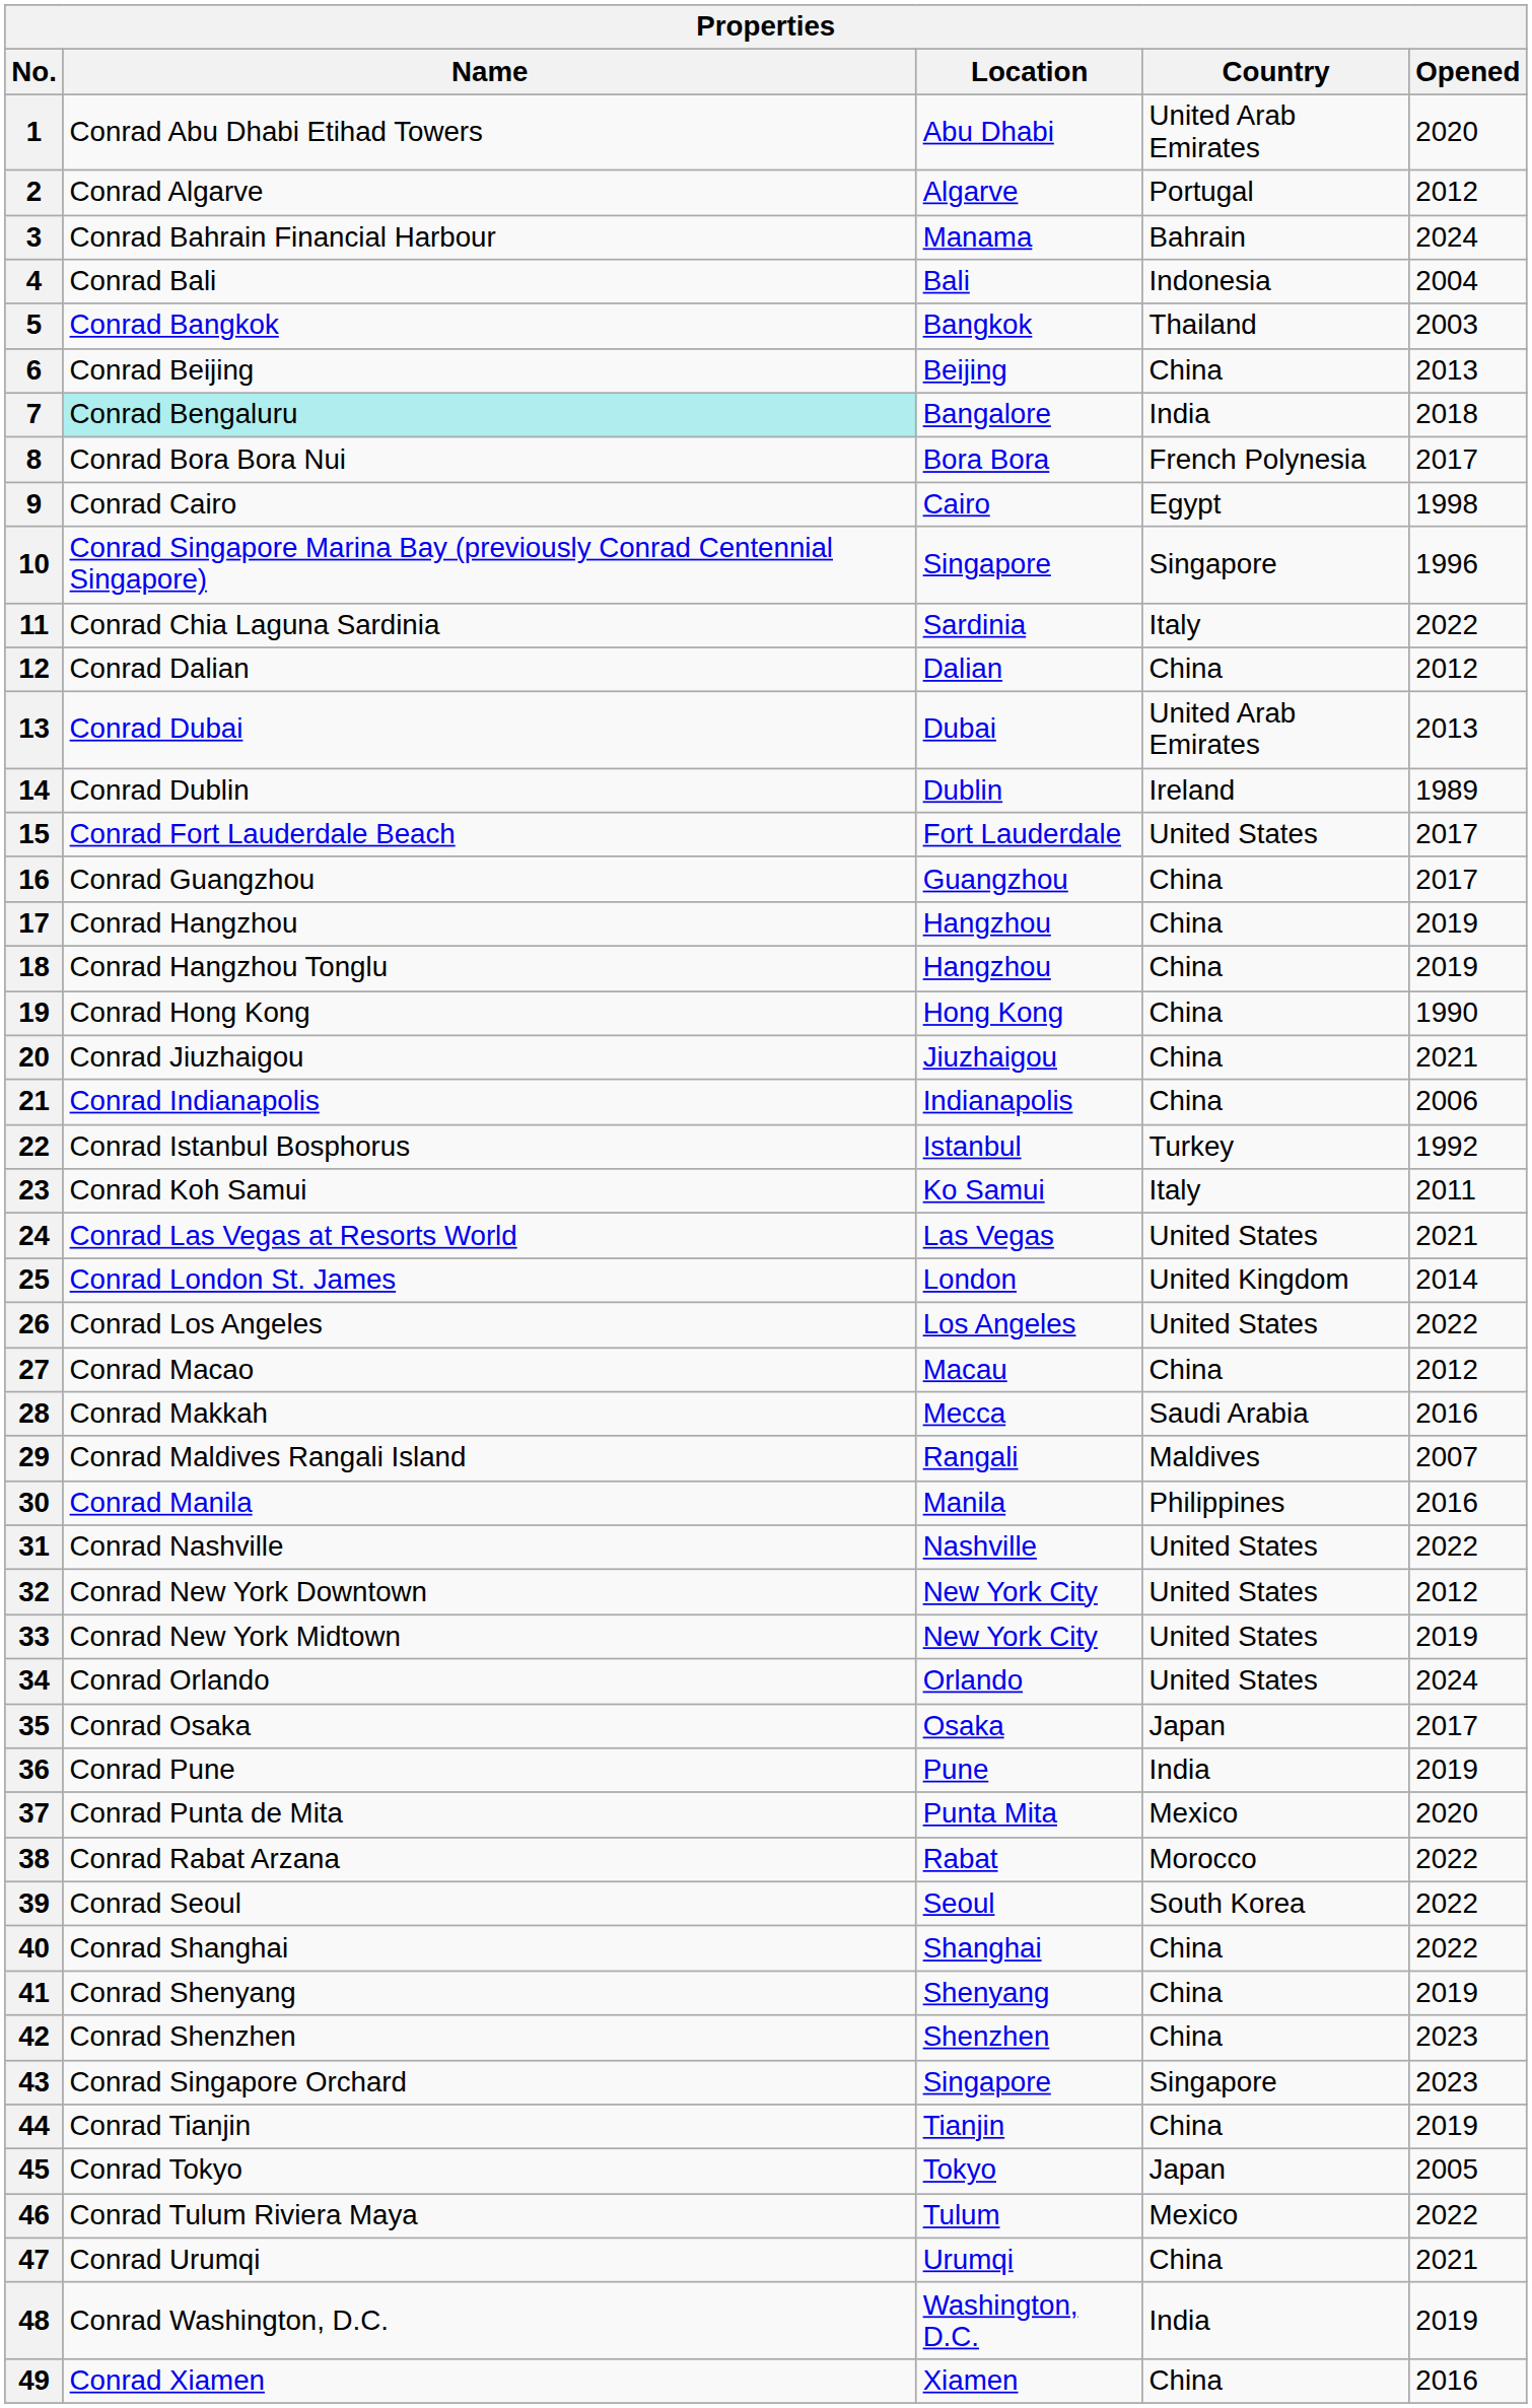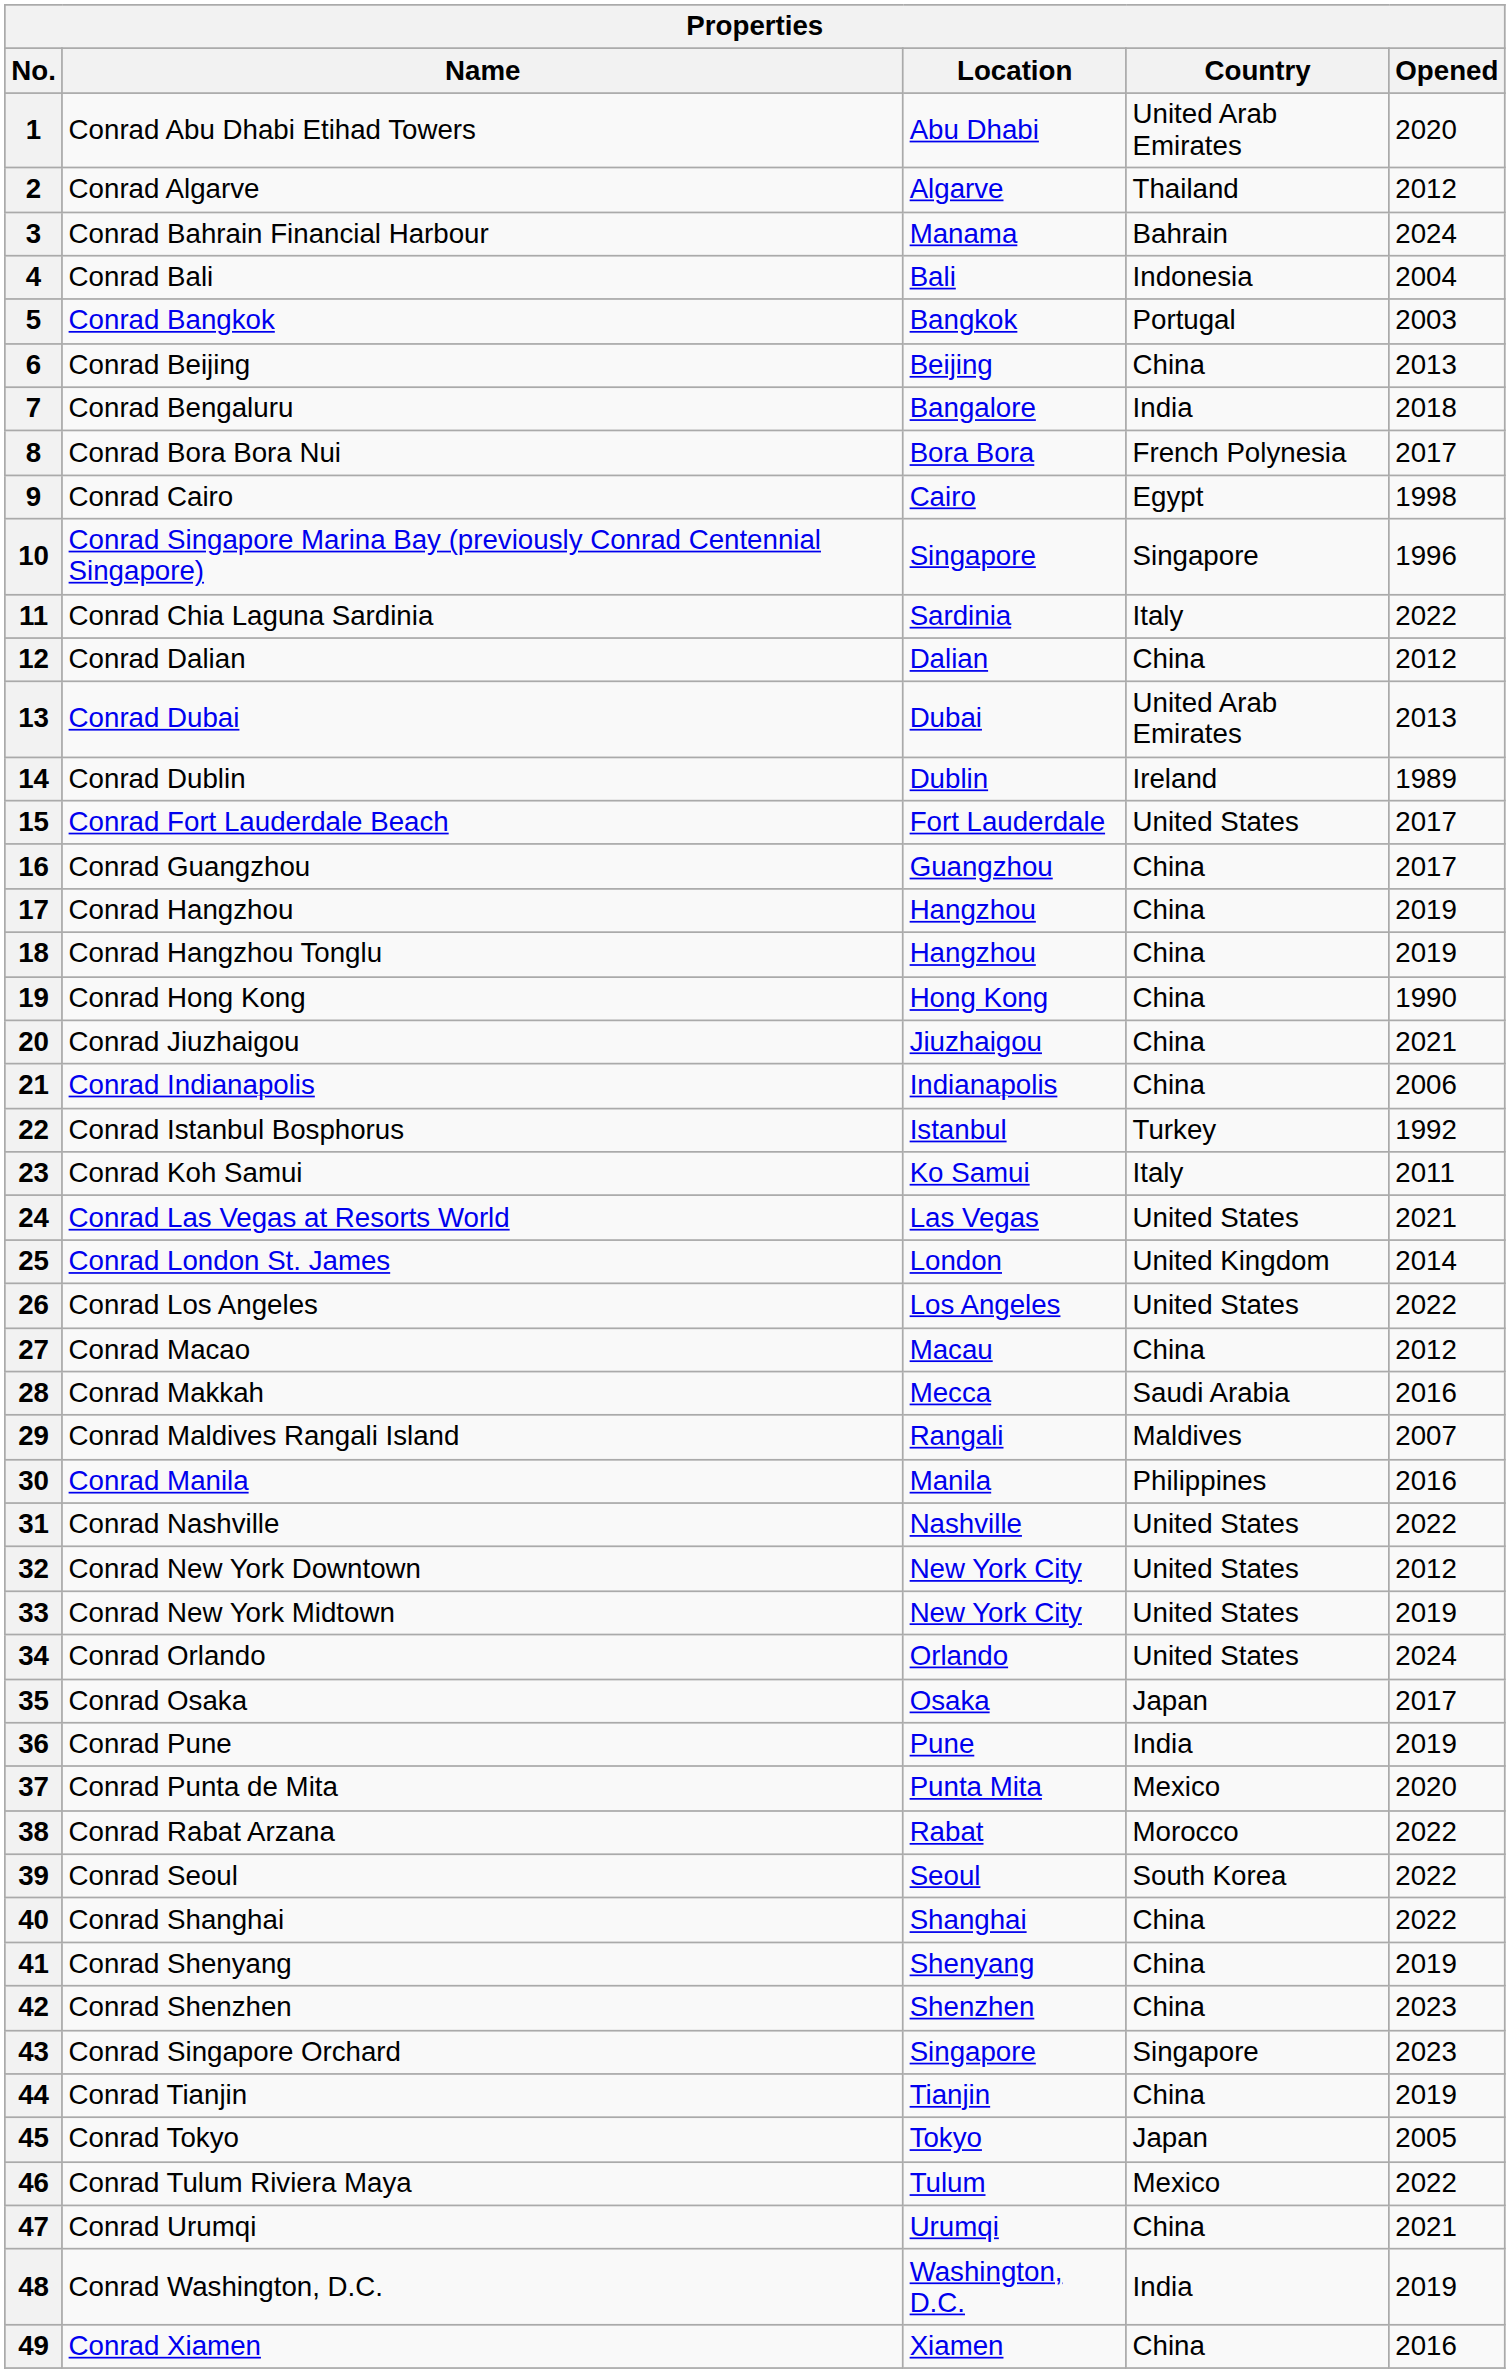2 | Country: Portugal -> Thailand
5 | Country: Thailand -> Portugal
7 | Name: paleturquoise background -> no background
